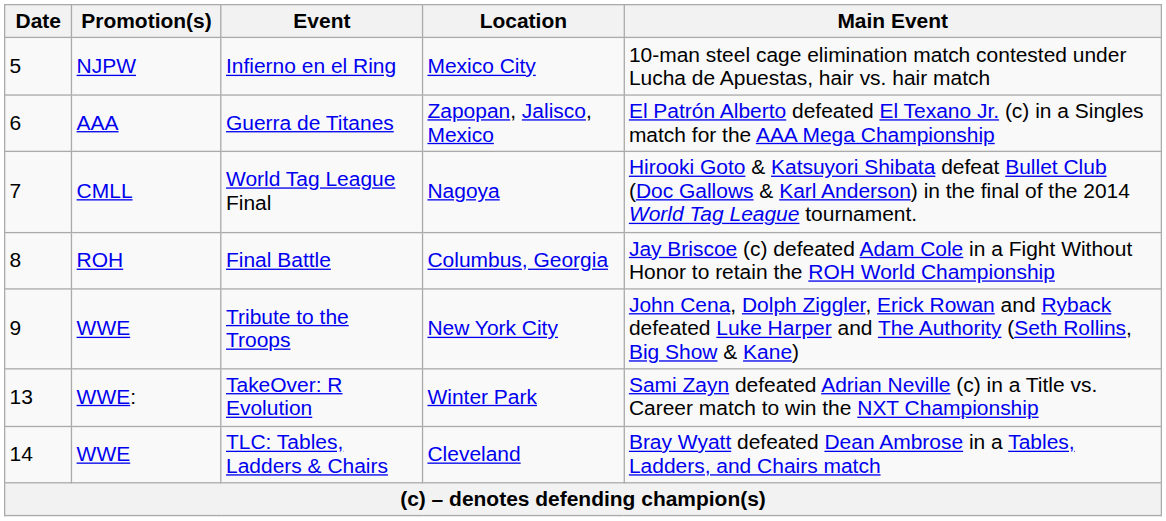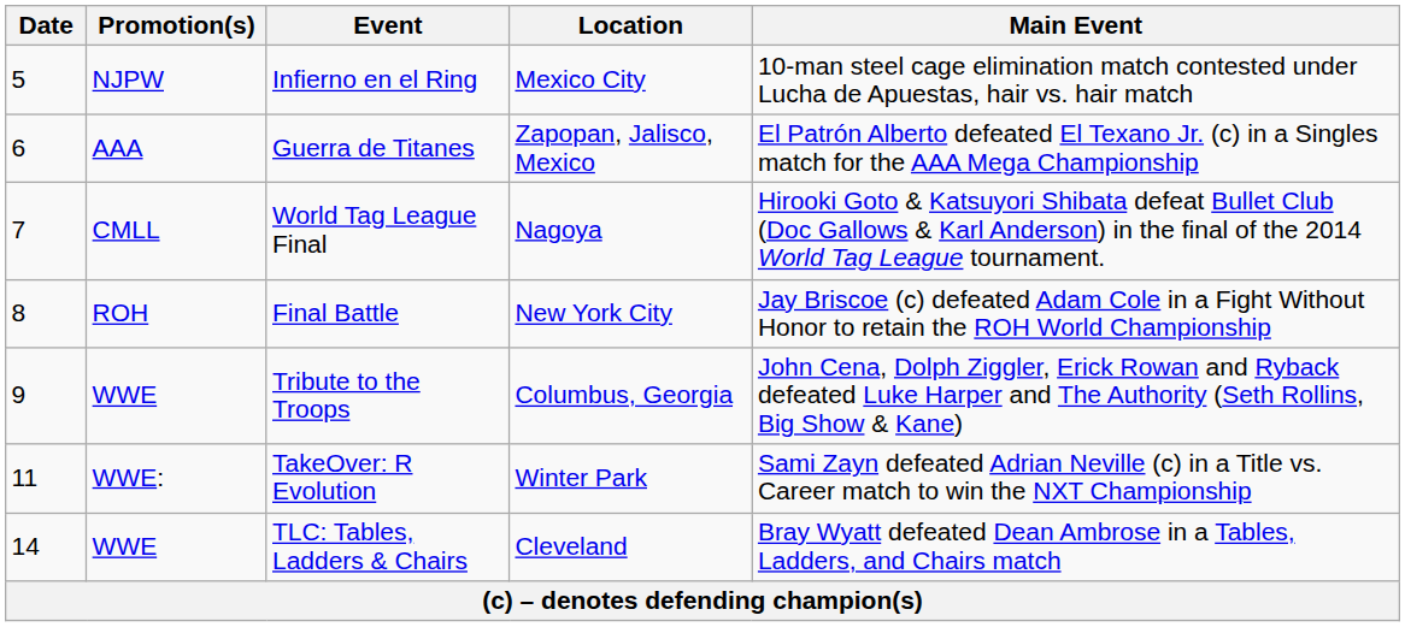Final Battle | Location: Columbus, Georgia -> New York City
Tribute to the Troops | Location: New York City -> Columbus, Georgia
TakeOver: R Evolution | Date: 13 -> 11
